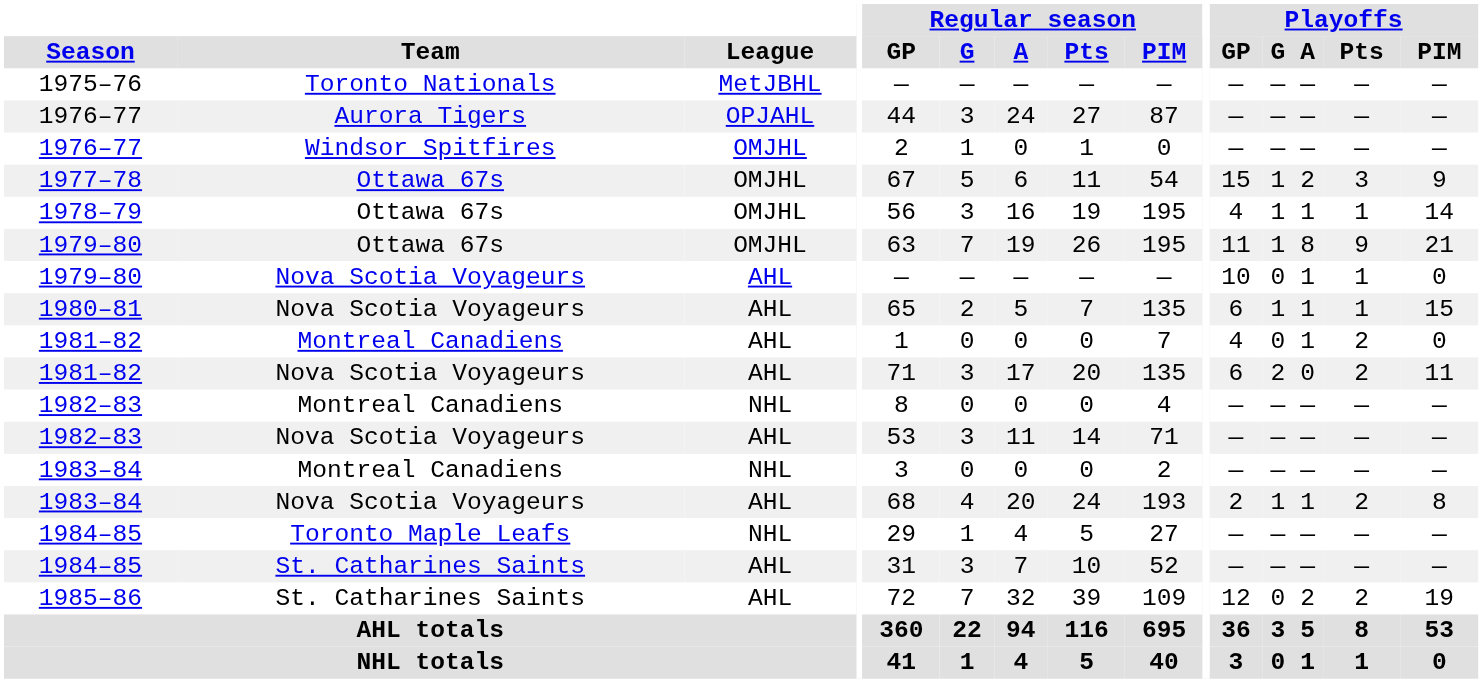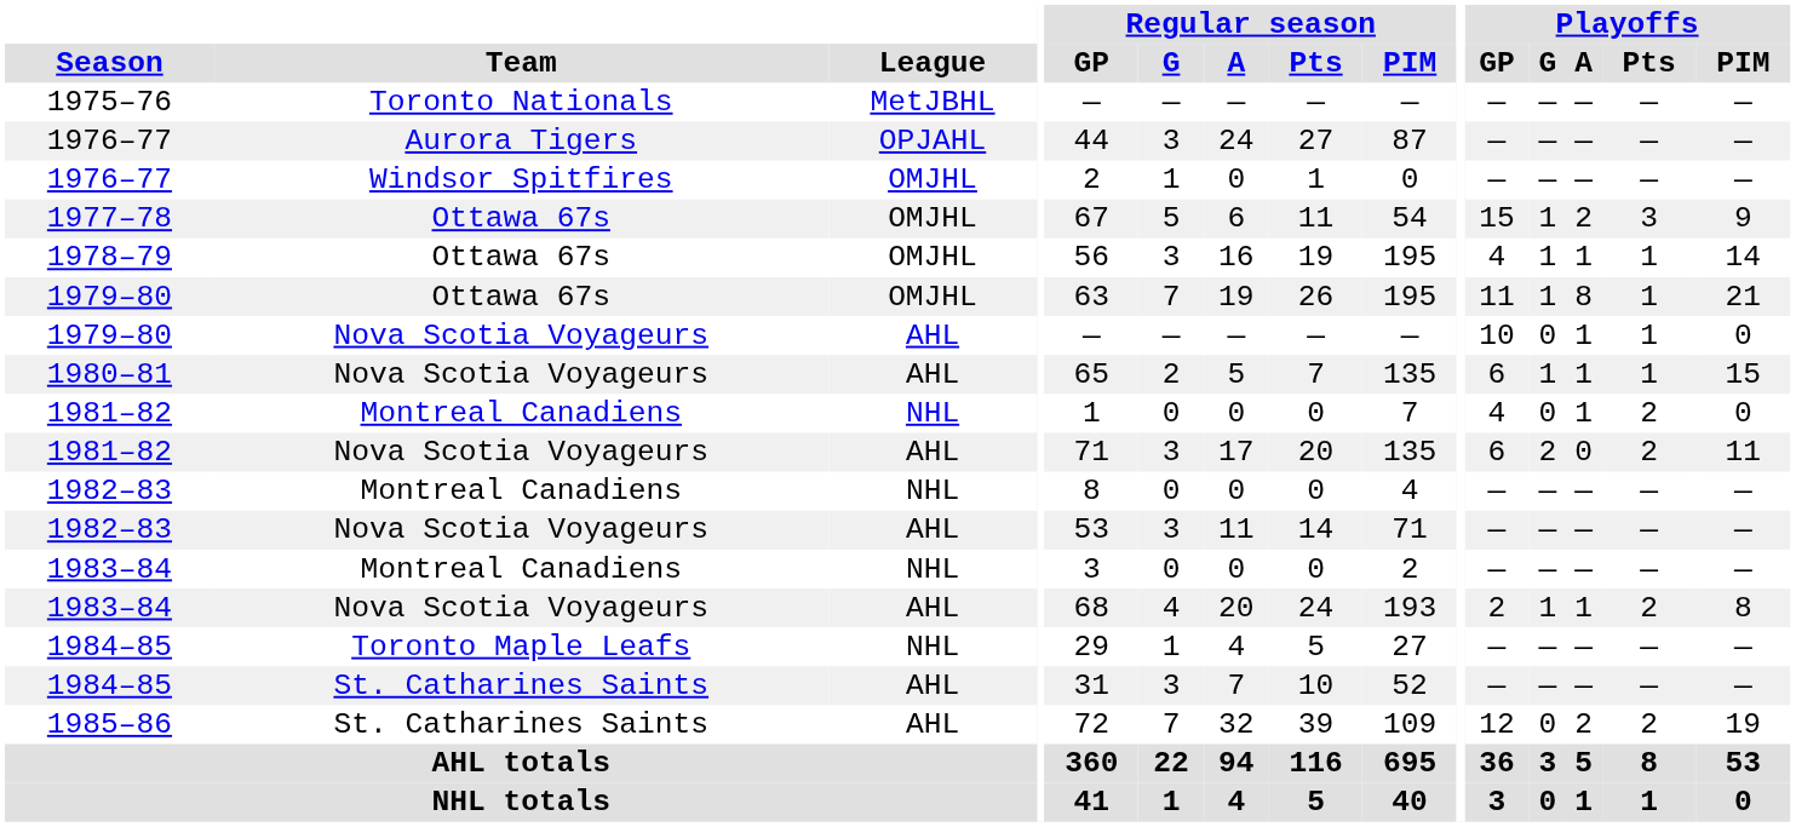1979–80 / Ottawa 67s | Playoffs / Pts: 9 -> 1
1981–82 / Montreal Canadiens | League: AHL -> NHL
